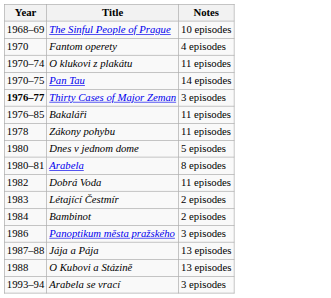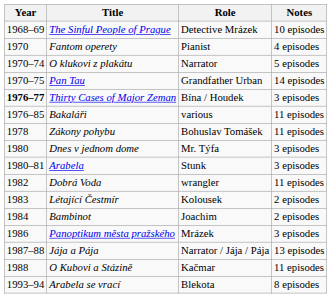+ column: Role | Detective Mrázek | Pianist | Narrator | Grandfather Urban | Bína / Houdek | various | Bohuslav Tomášek | Mr. Týfa | Stunk | wrangler | Kolousek | Joachim | Mrázek | Narrator / Jája / Pája | Kačmar | Blekota
O klukovi z plakátu | Notes: 11 episodes -> 5 episodes
Dnes v jednom dome | Notes: 5 episodes -> 3 episodes
Arabela | Notes: 8 episodes -> 3 episodes
O Kubovi a Stázině | Notes: 13 episodes -> 11 episodes
Arabela se vrací | Notes: 3 episodes -> 8 episodes
